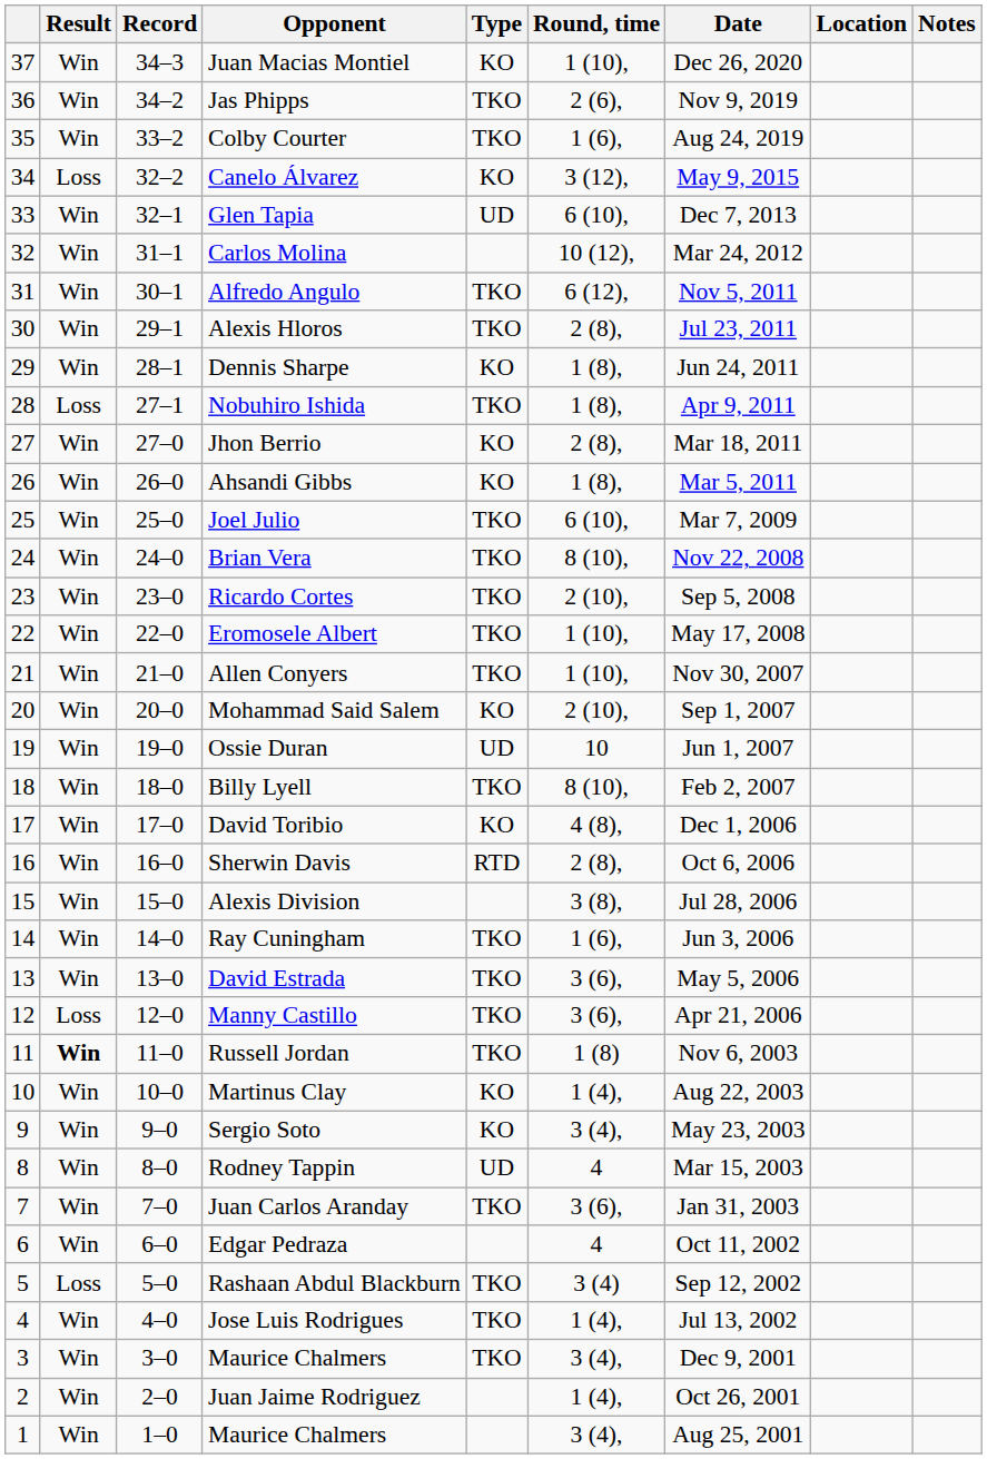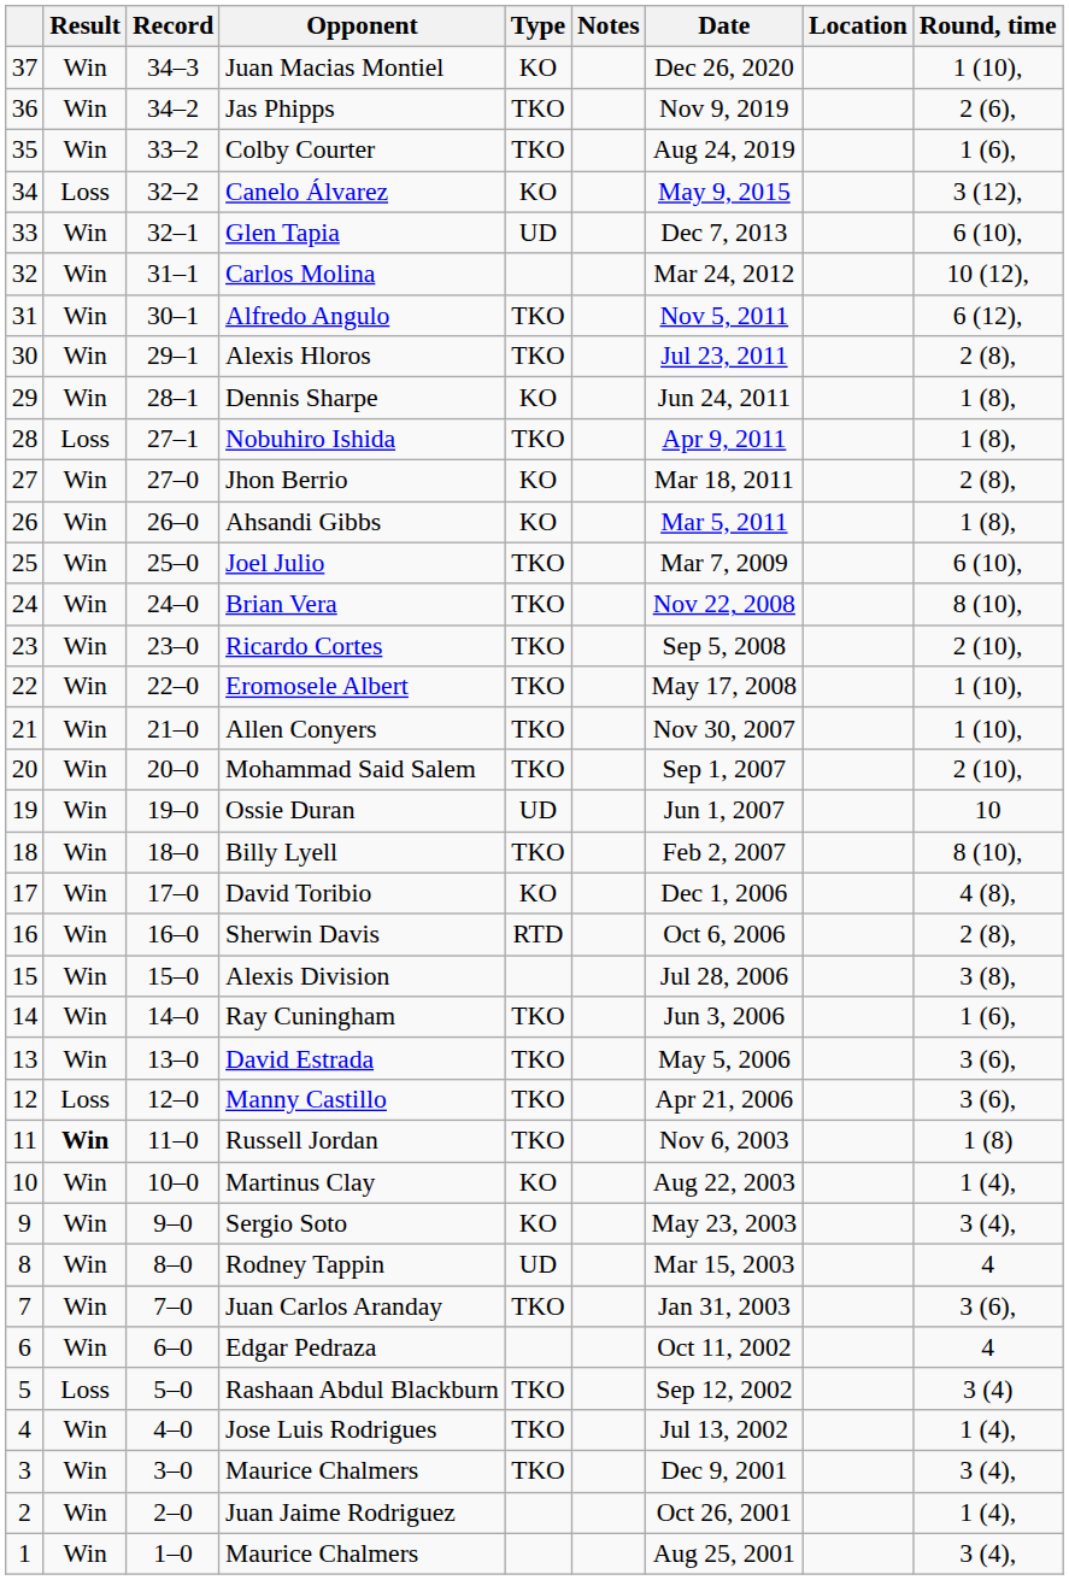columns swapped: Round, time <-> Notes
Mohammad Said Salem | Type: KO -> TKO
